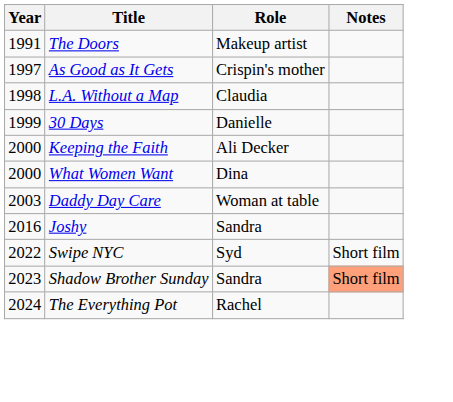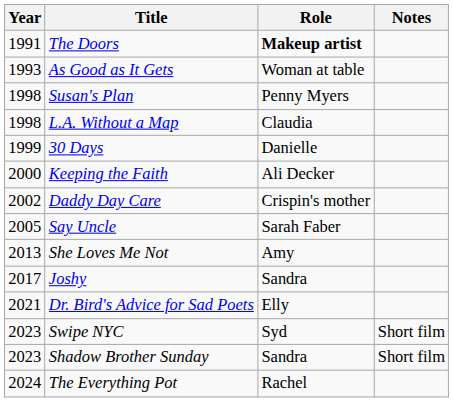The Doors | Role: normal -> bold
As Good as It Gets | Year: 1997 -> 1993
As Good as It Gets | Role: Crispin's mother -> Woman at table
+ row: 1998 | Susan's Plan | Penny Myers
- row: 2000 | What Women Want | Dina
Daddy Day Care | Year: 2003 -> 2002
Daddy Day Care | Role: Woman at table -> Crispin's mother
+ row: 2005 | Say Uncle | Sarah Faber
+ row: 2013 | She Loves Me Not | Amy
Joshy | Year: 2016 -> 2017
+ row: 2021 | Dr. Bird's Advice for Sad Poets | Elly
Swipe NYC | Year: 2022 -> 2023
Shadow Brother Sunday | Notes: lightsalmon background -> no background
